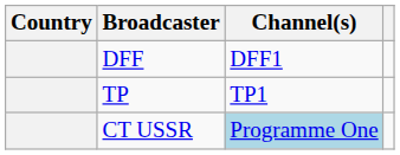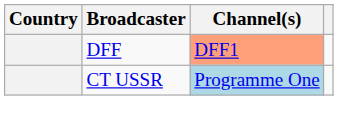DFF | Channel(s): no background -> lightsalmon background
- row: TP | TP1
